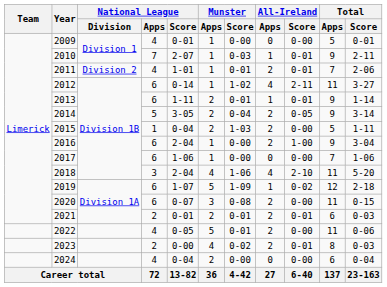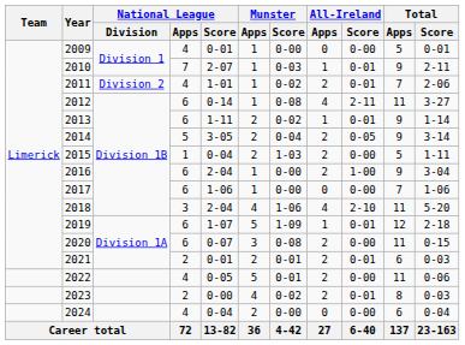2011 | Munster / Score: 0-01 -> 0-02
2012 | Munster / Score: 1-02 -> 0-08
2013 | Munster / Score: 0-01 -> 0-02
2019 | All-Ireland / Score: 0-02 -> 0-01
